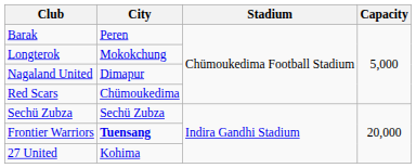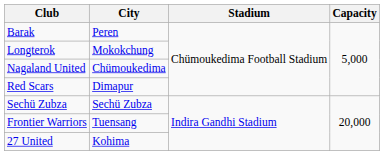Nagaland United | City: Dimapur -> Chümoukedima
Red Scars | City: Chümoukedima -> Dimapur
Frontier Warriors | City: bold -> normal
